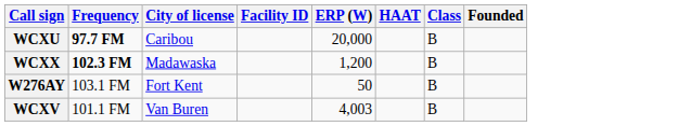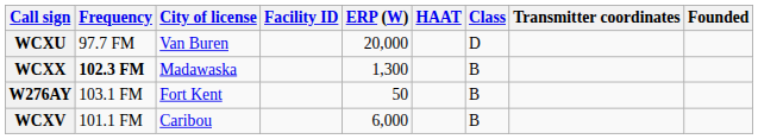+ column: Transmitter coordinates
WCXU | Frequency: bold -> normal
WCXU | City of license: Caribou -> Van Buren
WCXU | Class: B -> D
WCXX | ERP (W): 1,200 -> 1,300
WCXV | City of license: Van Buren -> Caribou
WCXV | ERP (W): 4,003 -> 6,000
